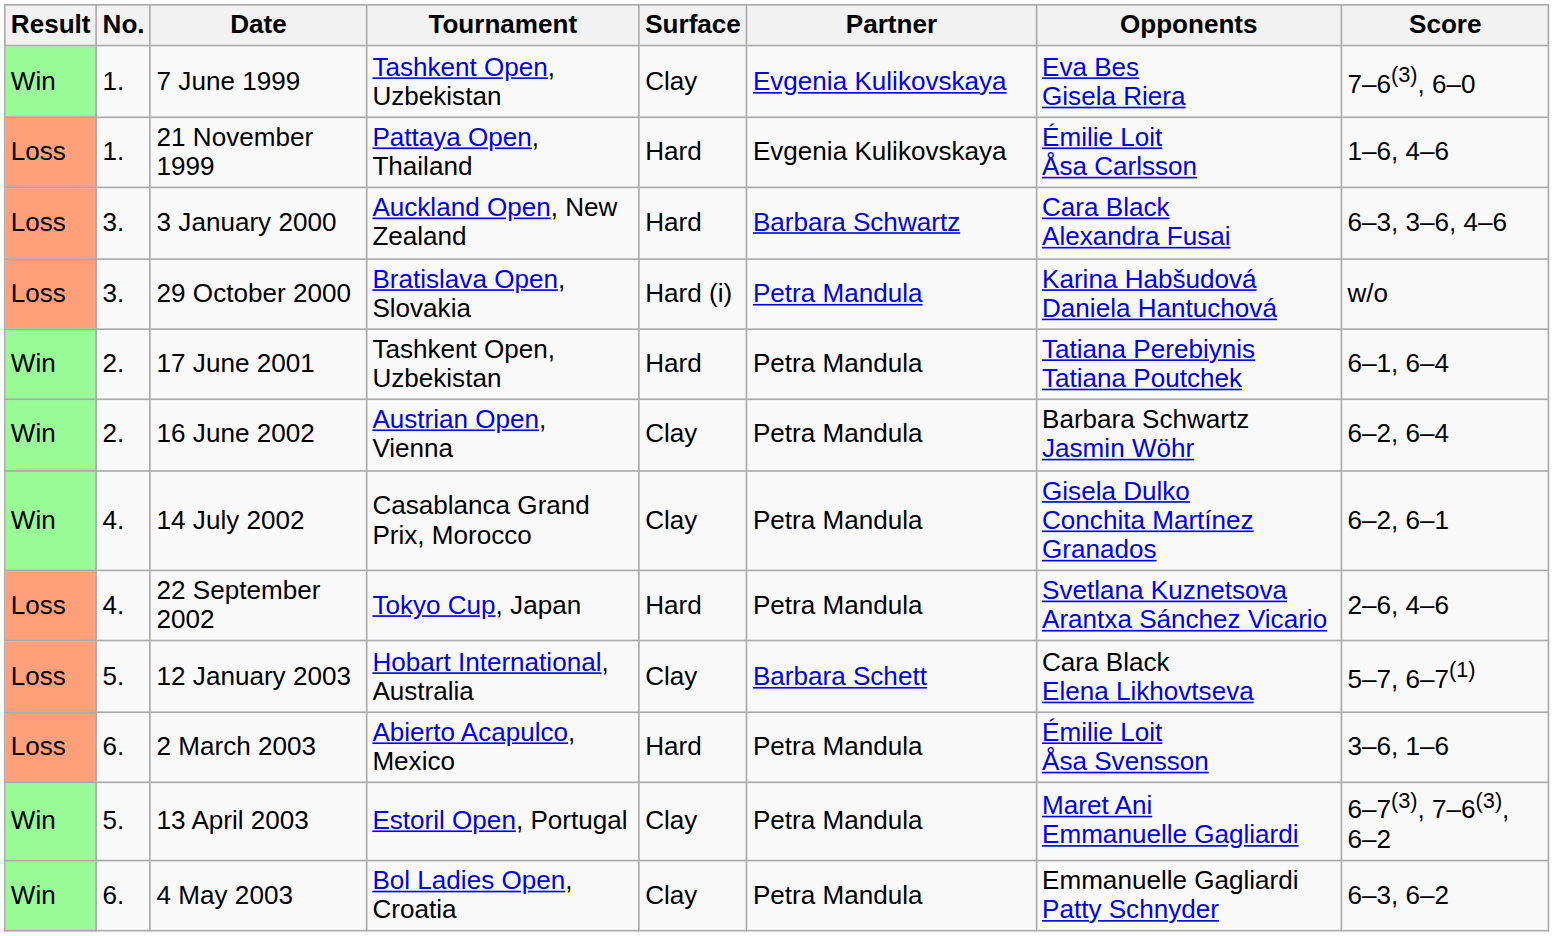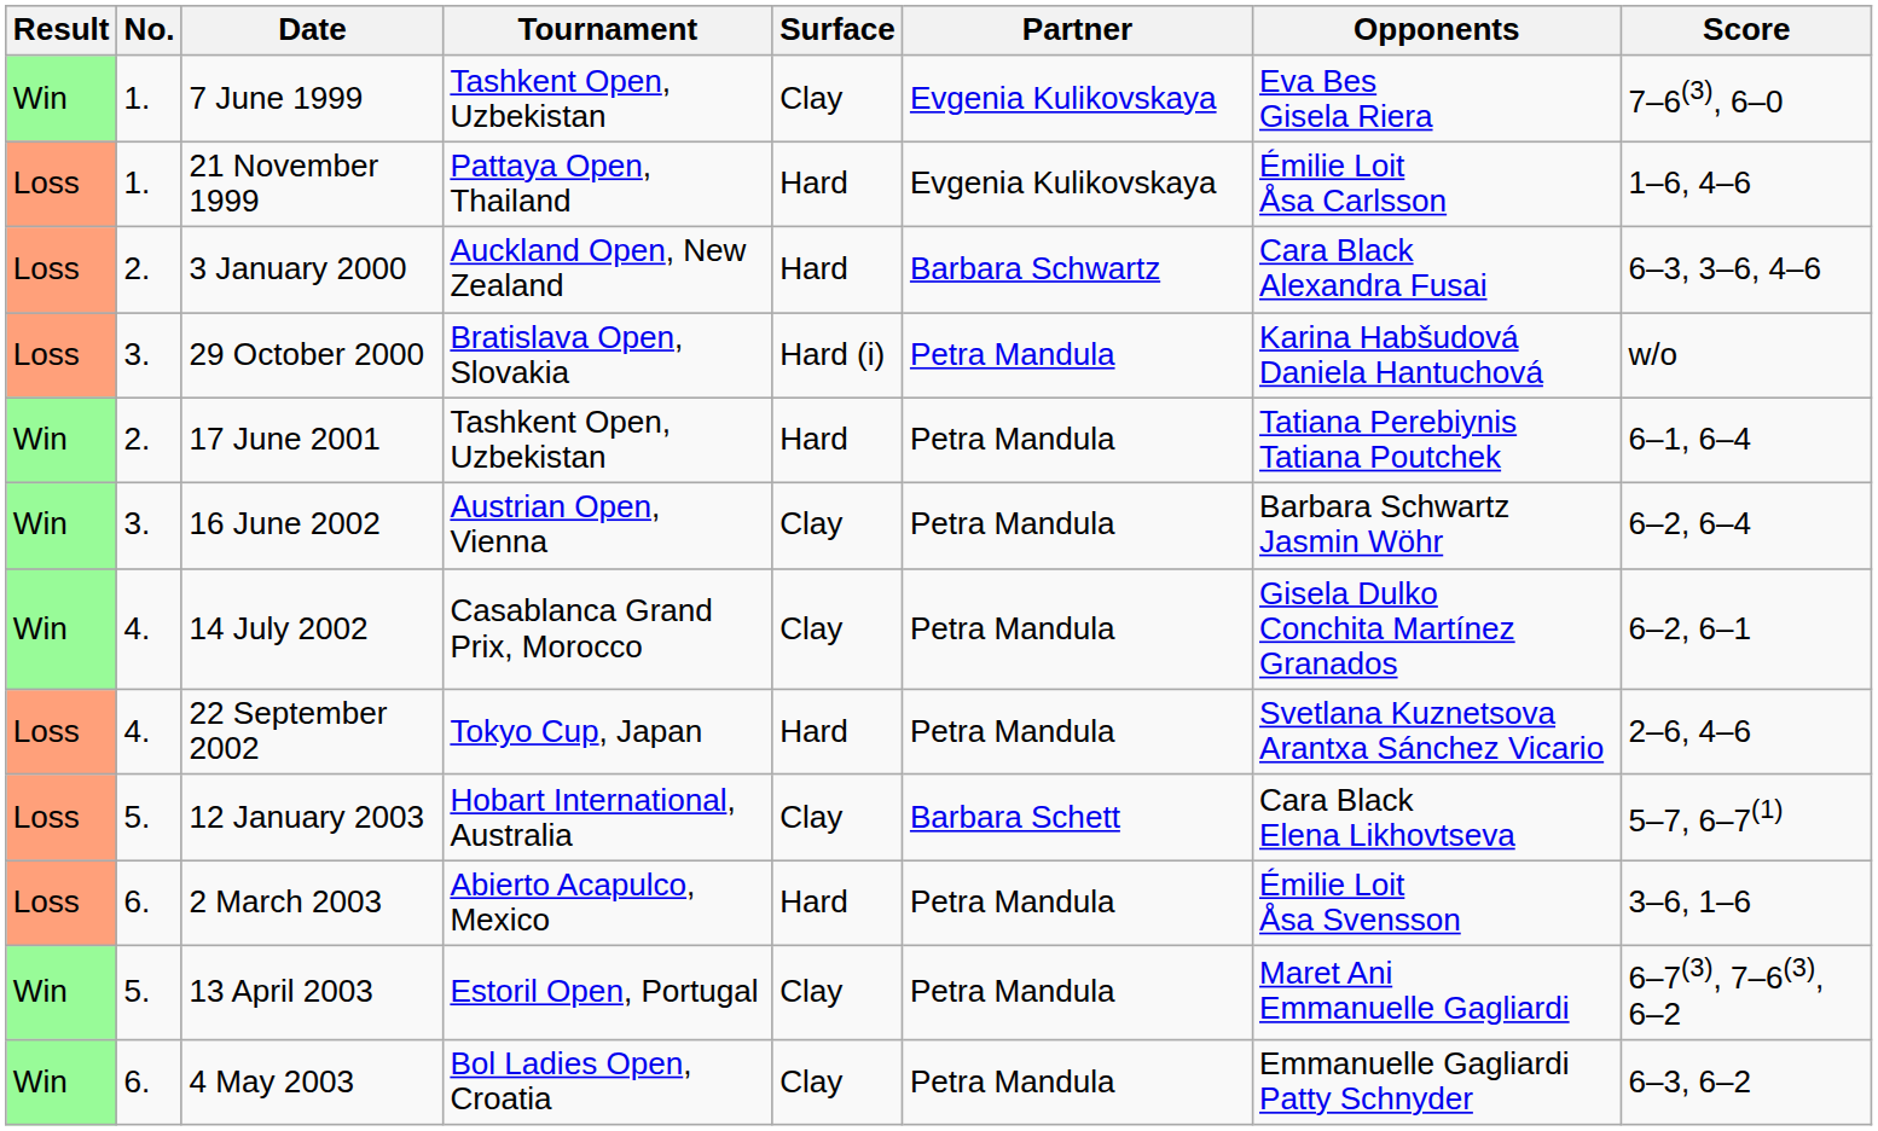3 January 2000 | No.: 3. -> 2.
16 June 2002 | No.: 2. -> 3.
